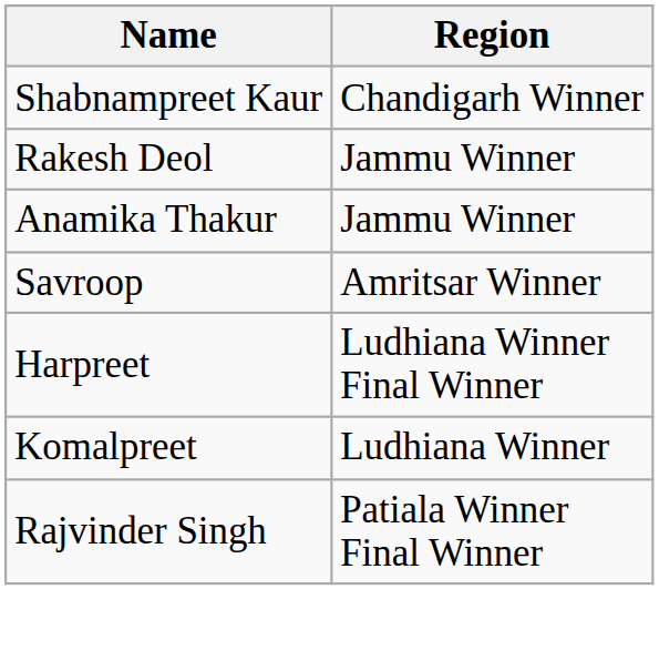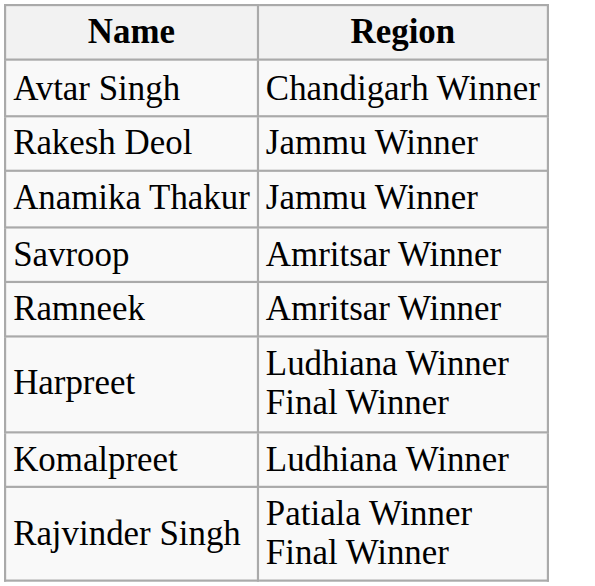+ row: Avtar Singh | Chandigarh Winner
- row: Shabnampreet Kaur | Chandigarh Winner
+ row: Ramneek | Amritsar Winner
